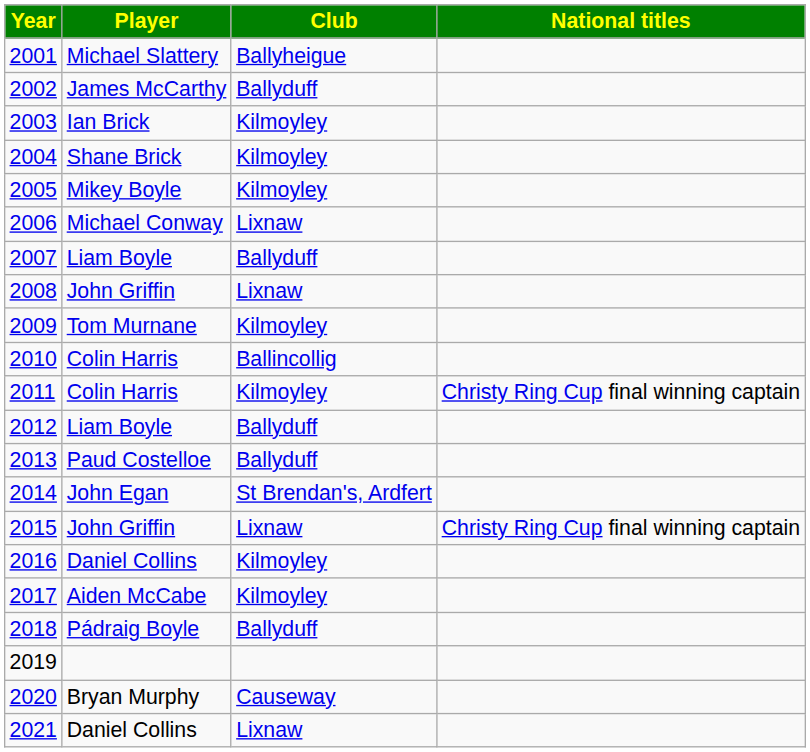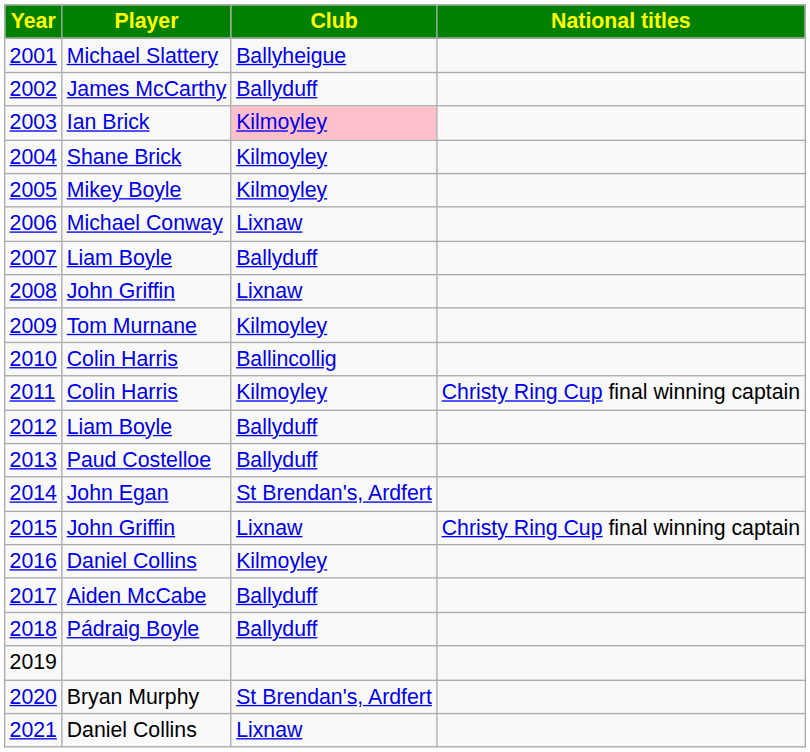2003 | Club: no background -> pink background
2017 | Club: Kilmoyley -> Ballyduff
2020 | Club: Causeway -> St Brendan's, Ardfert
